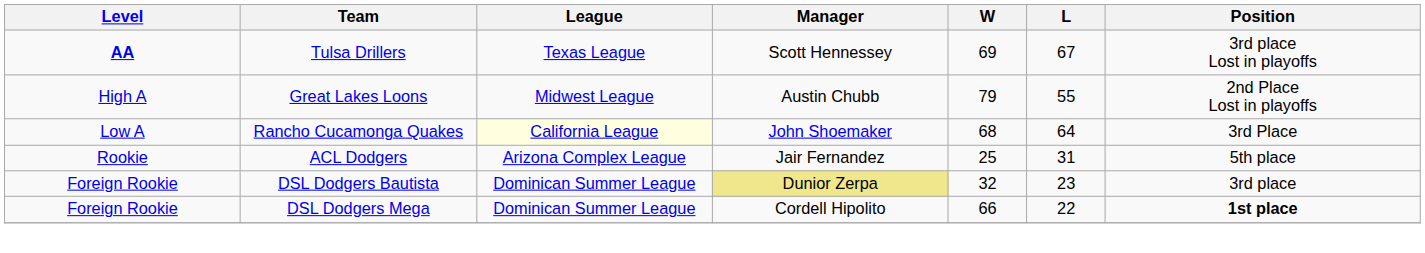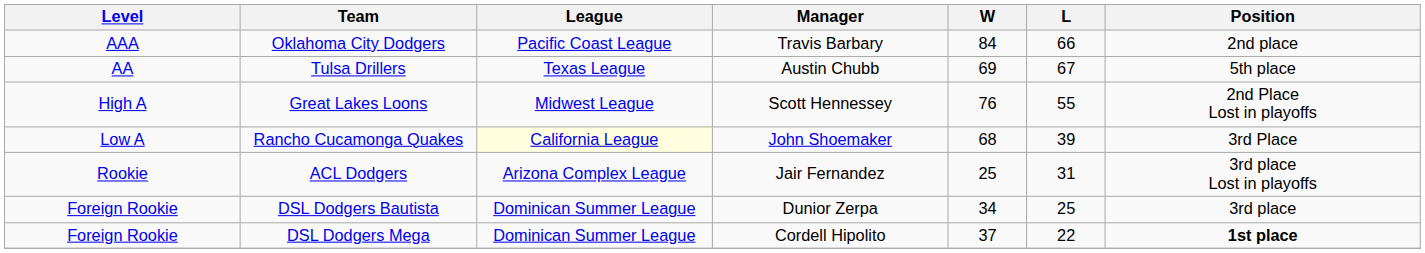+ row: AAA | Oklahoma City Dodgers | Pacific Coast League | Travis Barbary | 84 | 66 | 2nd place
Tulsa Drillers | Level: bold -> normal
Tulsa Drillers | Manager: Scott Hennessey -> Austin Chubb
Tulsa Drillers | Position: 3rd place Lost in playoffs -> 5th place
Great Lakes Loons | Manager: Austin Chubb -> Scott Hennessey
Great Lakes Loons | W: 79 -> 76
Rancho Cucamonga Quakes | L: 64 -> 39
ACL Dodgers | Position: 5th place -> 3rd place Lost in playoffs
DSL Dodgers Bautista | Manager: khaki background -> no background
DSL Dodgers Bautista | W: 32 -> 34
DSL Dodgers Bautista | L: 23 -> 25
DSL Dodgers Mega | W: 66 -> 37
